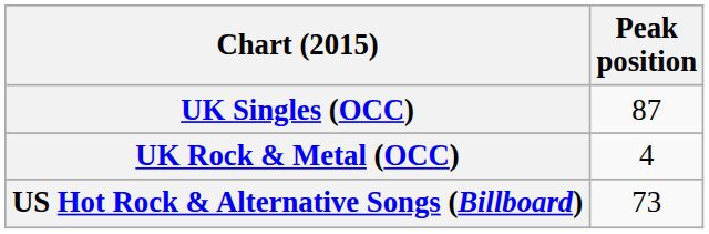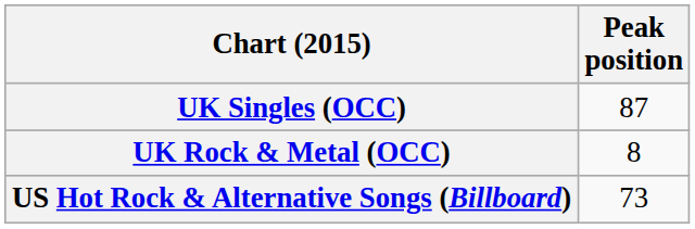UK Rock & Metal (OCC) | Peak position: 4 -> 8
